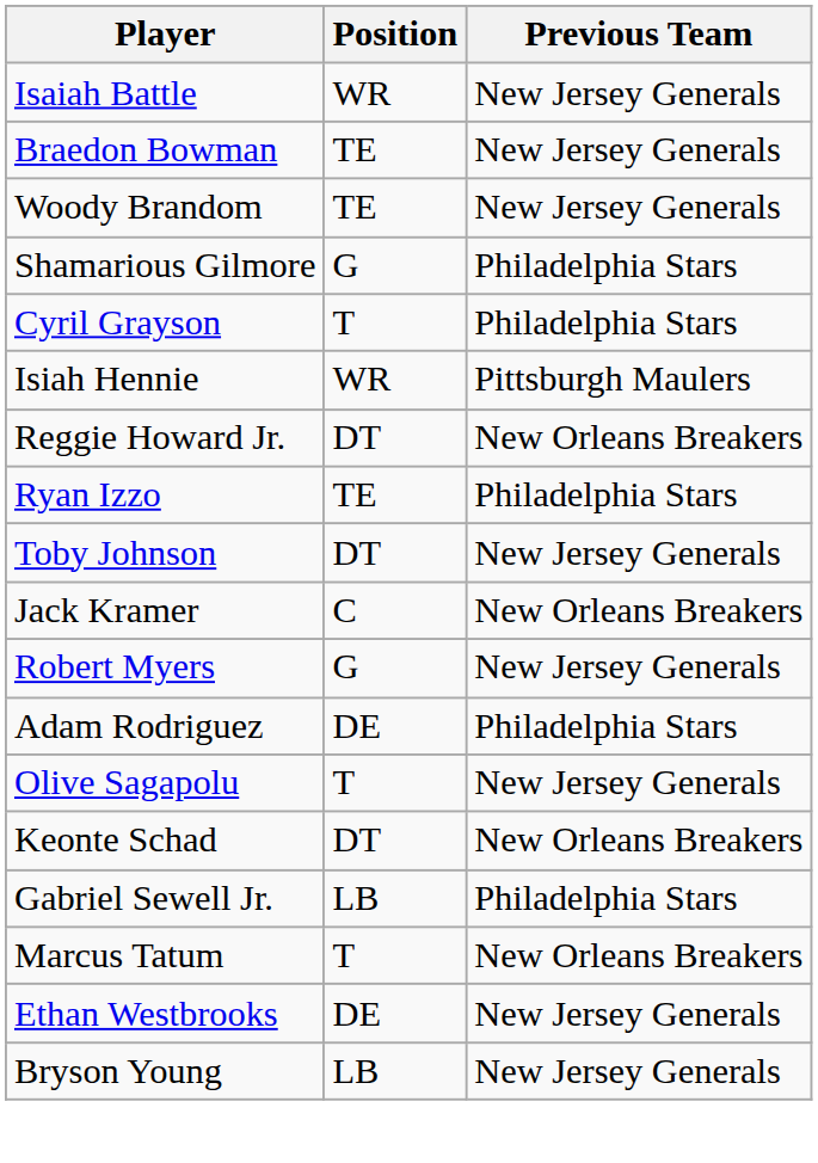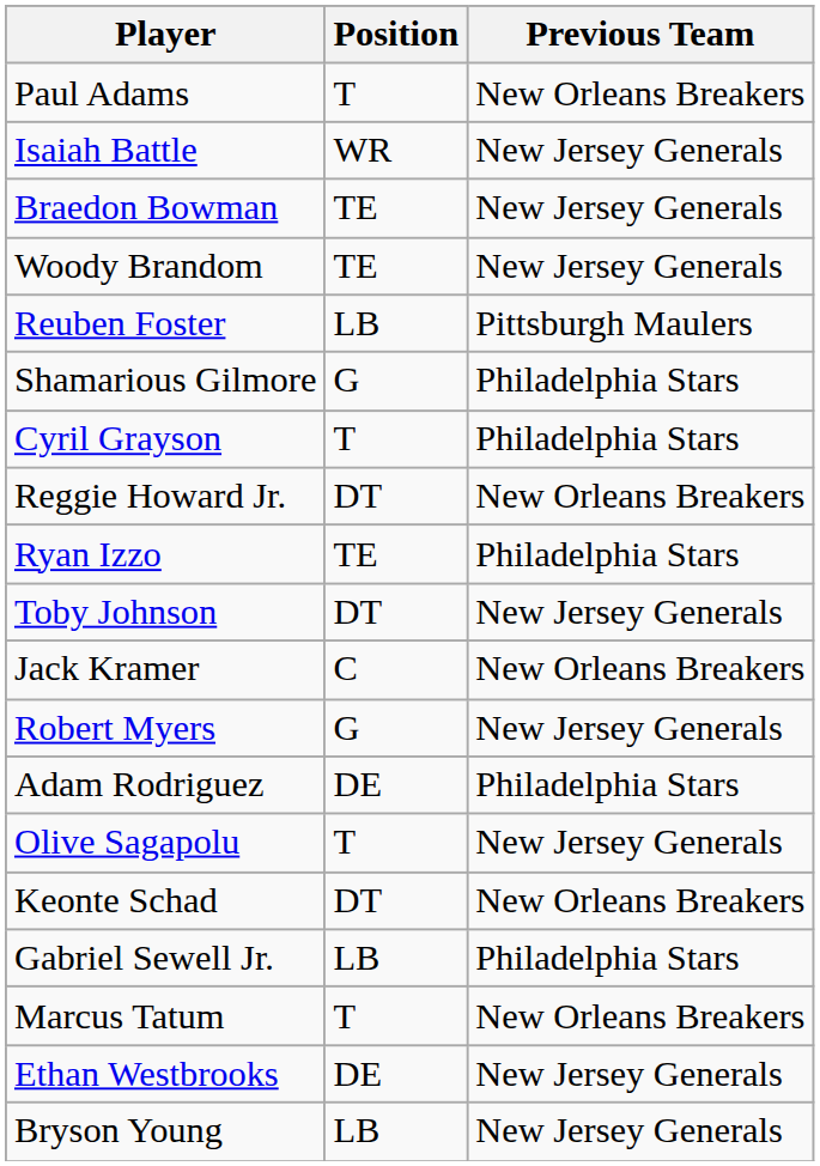+ row: Paul Adams | T | New Orleans Breakers
+ row: Reuben Foster | LB | Pittsburgh Maulers
- row: Isiah Hennie | WR | Pittsburgh Maulers
